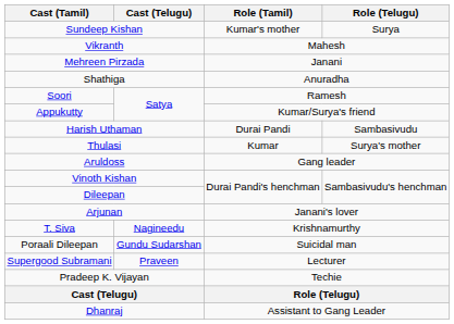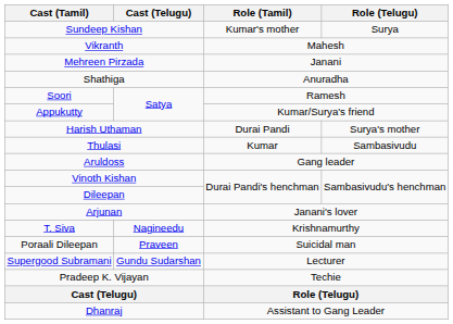Harish Uthaman | Role (Telugu): Sambasivudu -> Surya's mother
Thulasi | Role (Telugu): Surya's mother -> Sambasivudu
Poraali Dileepan | Cast (Telugu): Gundu Sudarshan -> Praveen
Supergood Subramani | Cast (Telugu): Praveen -> Gundu Sudarshan
